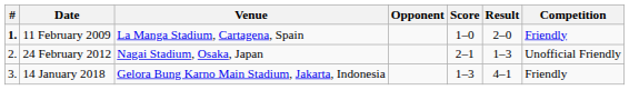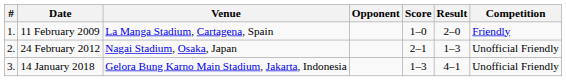11 February 2009 | #: bold -> normal
14 January 2018 | Competition: Friendly -> Unofficial Friendly
